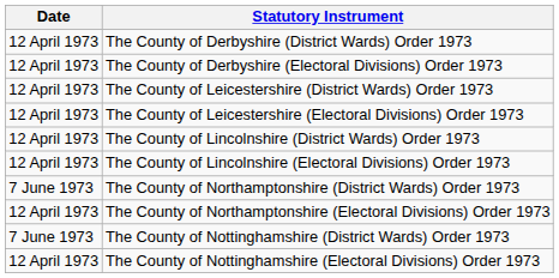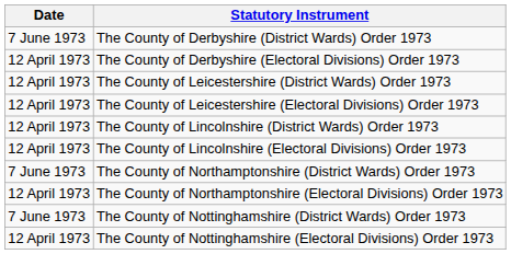The County of Derbyshire (District Wards) Order 1973 | Date: 12 April 1973 -> 7 June 1973
